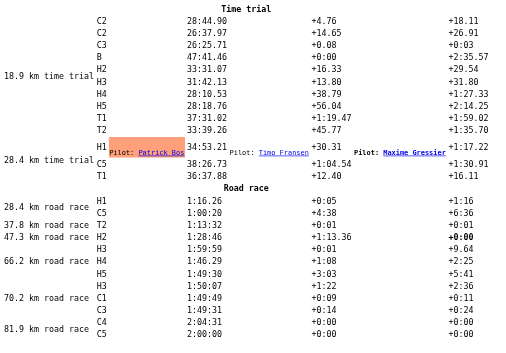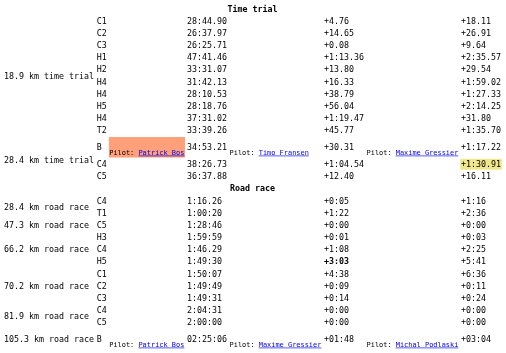28:44.90 | column 2: C2 -> C1
26:25.71 | column 8: +0:03 -> +9.64
47:41.46 | column 2: B -> H1
47:41.46 | column 6: +0:00 -> +1:13.36
33:31.07 | column 6: +16.33 -> +13.80
31:42.13 | column 2: H3 -> H4
31:42.13 | column 6: +13.80 -> +16.33
31:42.13 | column 8: +31.80 -> +1:59.02
37:31.02 | column 2: T1 -> H4
37:31.02 | column 8: +1:59.02 -> +31.80
34:53.21 | column 2: H1 -> B
34:53.21 | column 7: bold -> normal
38:26.73 | column 2: C5 -> C4
38:26.73 | column 8: no background -> khaki background
36:37.88 | column 2: T1 -> C5
1:16.26 | column 2: H1 -> C4
1:00:20 | column 2: C5 -> T1
1:00:20 | column 6: +4:38 -> +1:22
1:00:20 | column 8: +6:36 -> +2:36
- row: 37.8 km road race | T2 | 1:13:32 | +0:01 | +0:01
1:28:46 | column 2: H2 -> C5
1:28:46 | column 6: +1:13.36 -> +0:00
1:28:46 | column 8: bold -> normal
1:59:59 | column 8: +9.64 -> +0:03
1:46.29 | column 2: H4 -> C4
1:49:30 | column 6: normal -> bold
1:50:07 | column 2: H3 -> C1
1:50:07 | column 6: +1:22 -> +4:38
1:50:07 | column 8: +2:36 -> +6:36
1:49:49 | column 2: C1 -> C2
+ row: 105.3 km road race | B | Pilot: Patrick Bos | 02:25:06 | Pilot: Maxime Gressier | +01:48 | Pilot: Michal Podlaski | +03:04
